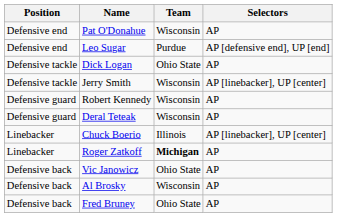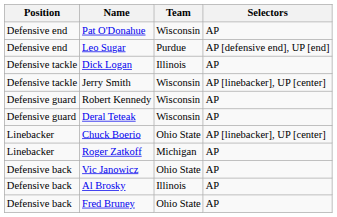Dick Logan | Team: Ohio State -> Illinois
Chuck Boerio | Team: Illinois -> Ohio State
Roger Zatkoff | Team: bold -> normal
Al Brosky | Team: Wisconsin -> Illinois
